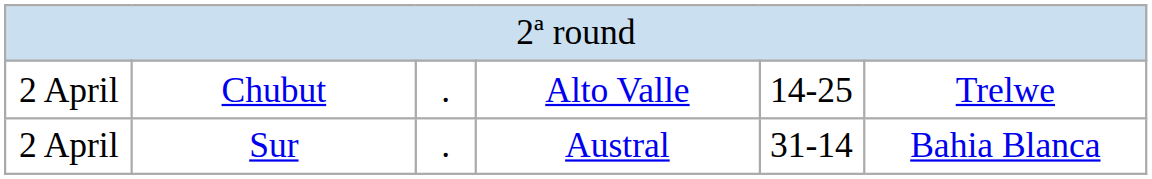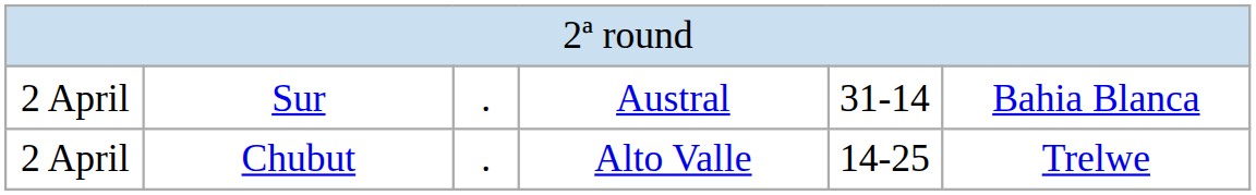rows swapped: Chubut <-> Sur
